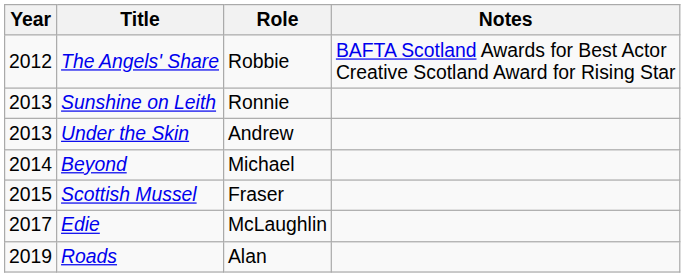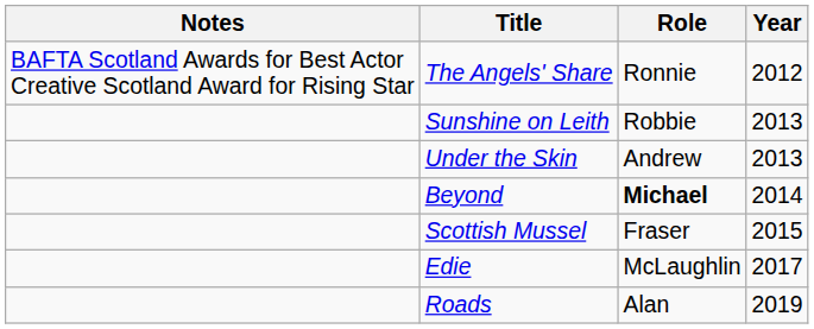columns swapped: Year <-> Notes
The Angels' Share | Role: Robbie -> Ronnie
Sunshine on Leith | Role: Ronnie -> Robbie
Beyond | Role: normal -> bold
